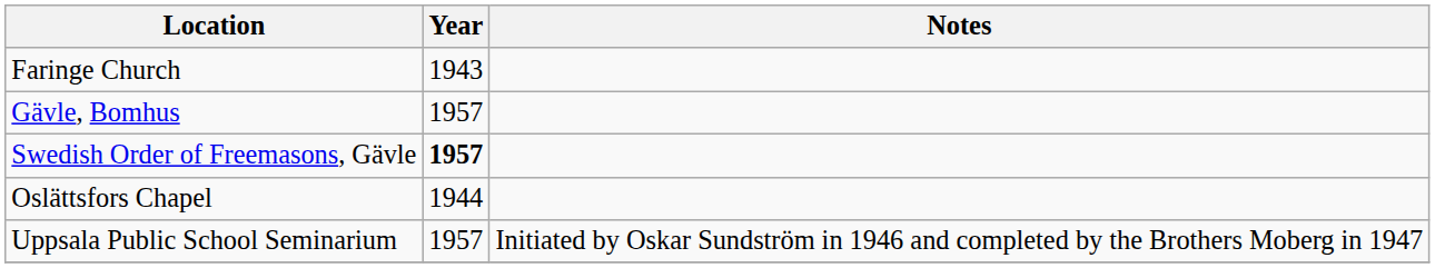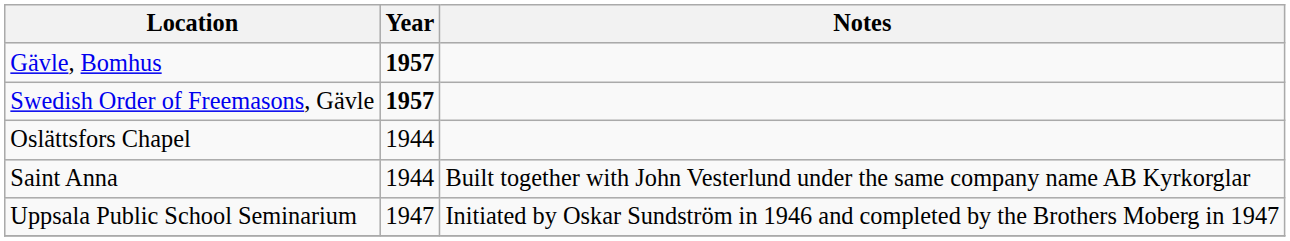- row: Faringe Church | 1943
Gävle, Bomhus | Year: normal -> bold
+ row: Saint Anna | 1944 | Built together with John Vesterlund under the same company name AB Kyrkorglar
Uppsala Public School Seminarium | Year: 1957 -> 1947
